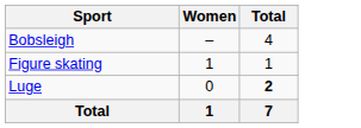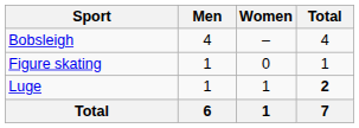+ column: Men | 4 | 1 | 1 | 6
Figure skating | Women: 1 -> 0
Luge | Women: 0 -> 1
